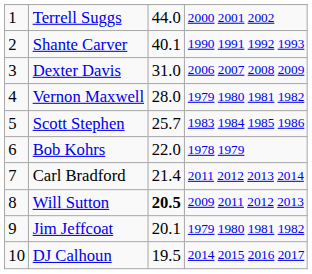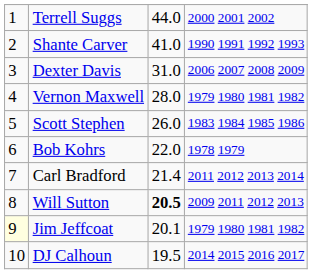Shante Carver | column 3: 40.1 -> 41.0
Scott Stephen | column 3: 25.7 -> 26.0
Jim Jeffcoat | column 1: no background -> lightyellow background
